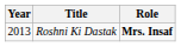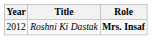Roshni Ki Dastak | Year: 2013 -> 2012
